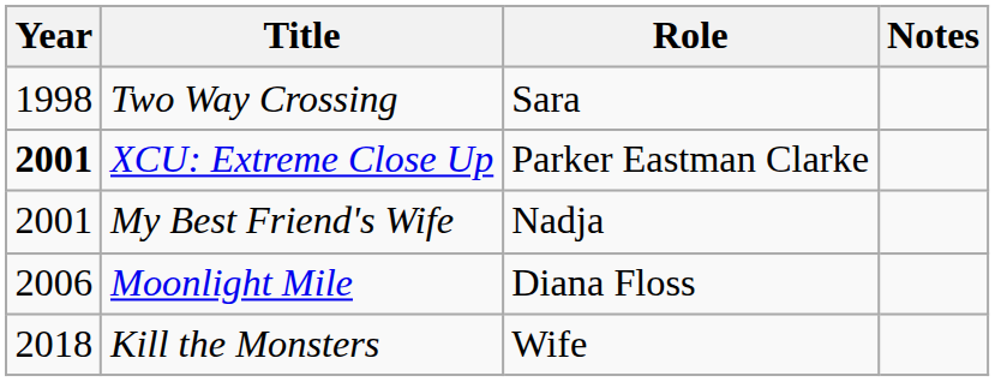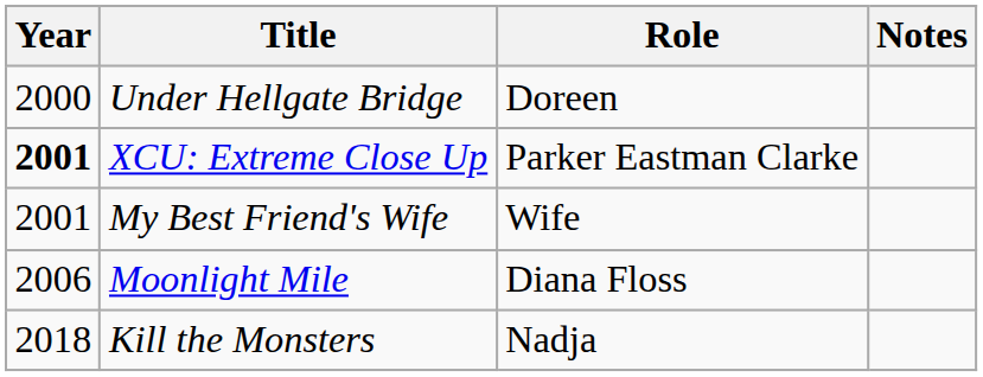- row: 1998 | Two Way Crossing | Sara
+ row: 2000 | Under Hellgate Bridge | Doreen
My Best Friend's Wife | Role: Nadja -> Wife
Kill the Monsters | Role: Wife -> Nadja
